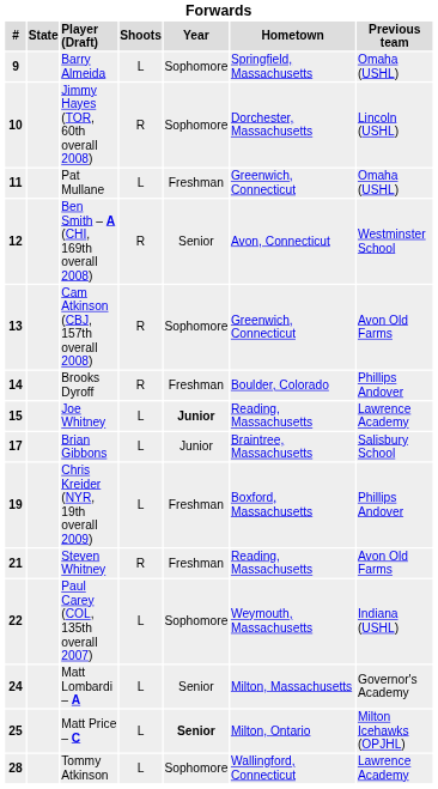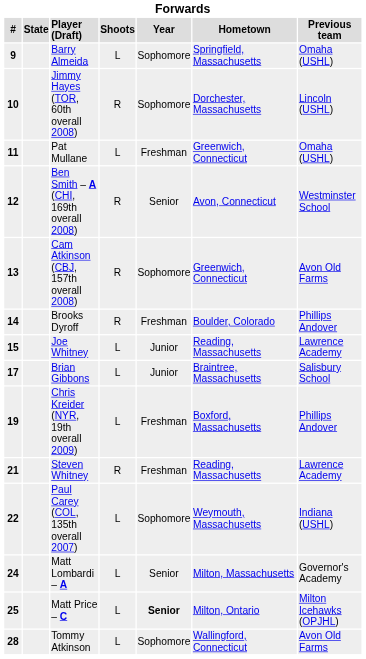Joe Whitney | Year: bold -> normal
Steven Whitney | Previous team: Avon Old Farms -> Lawrence Academy
Tommy Atkinson | Previous team: Lawrence Academy -> Avon Old Farms
